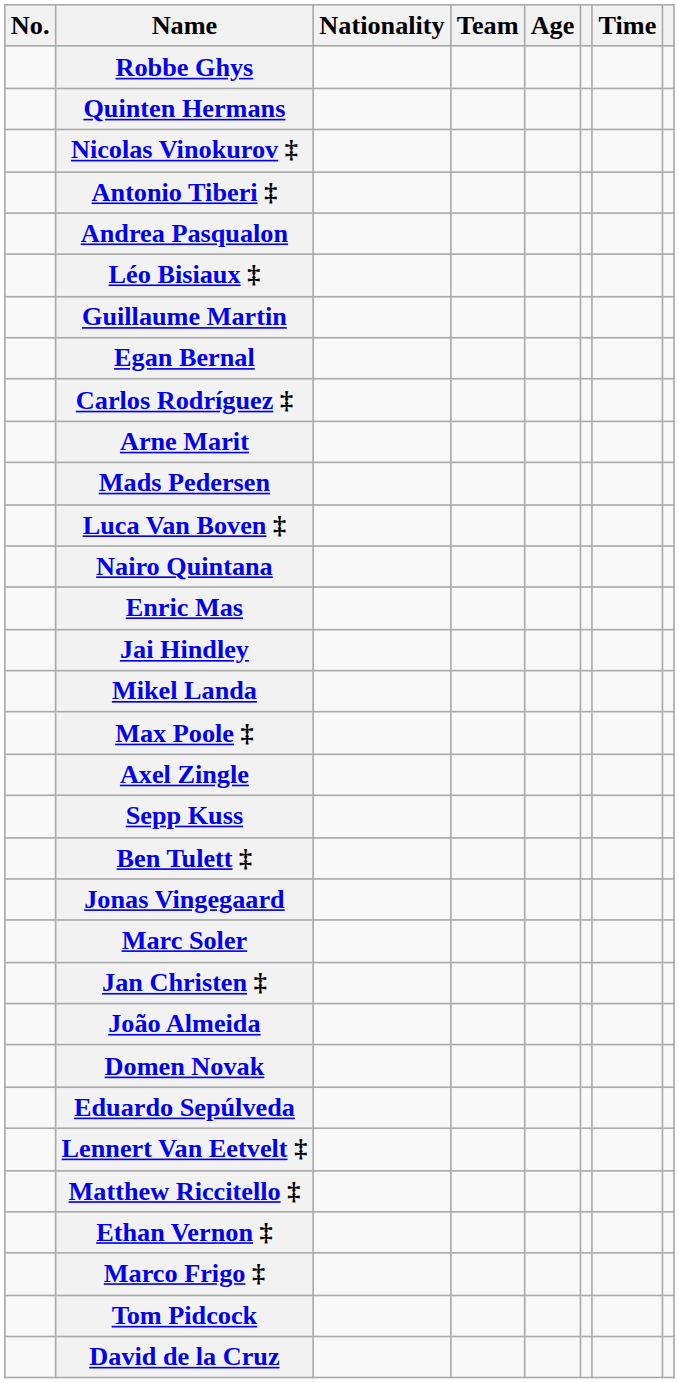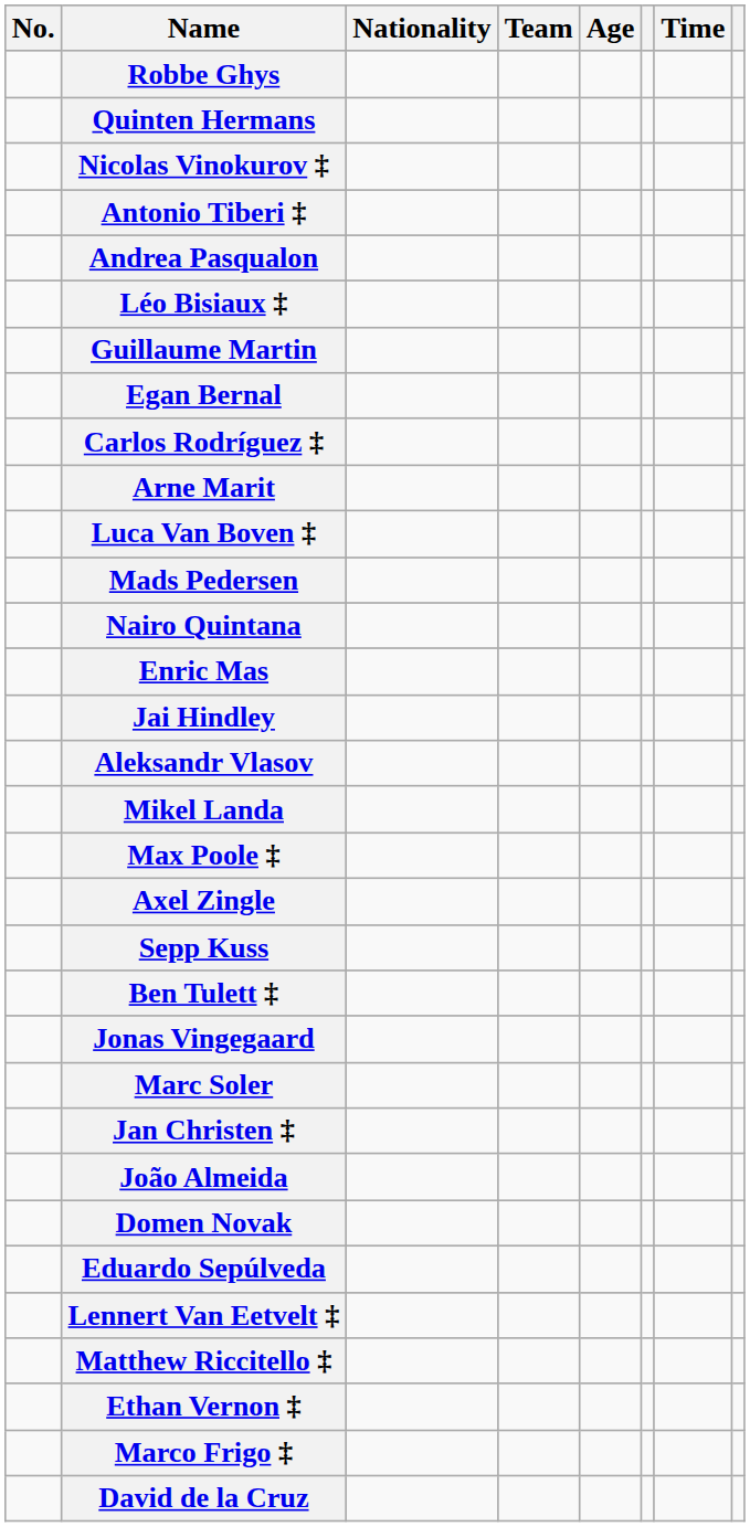rows swapped: Luca Van Boven ‡ <-> Mads Pedersen
+ row: Aleksandr Vlasov
- row: Tom Pidcock
